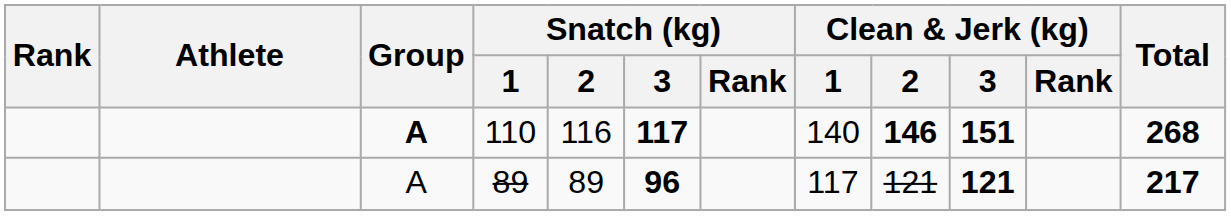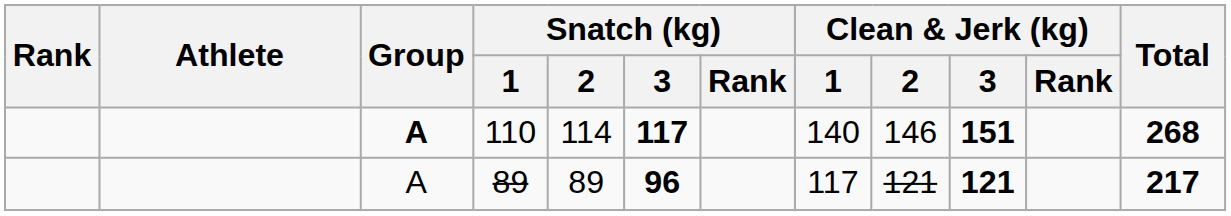110 | Snatch (kg) / 2: 116 -> 114
110 | Clean & Jerk (kg) / 2: bold -> normal
